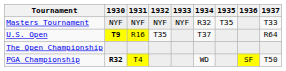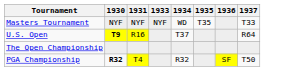- column: 1932 | NYF | T35
Masters Tournament | 1934: R32 -> WD
PGA Championship | 1934: WD -> R32
